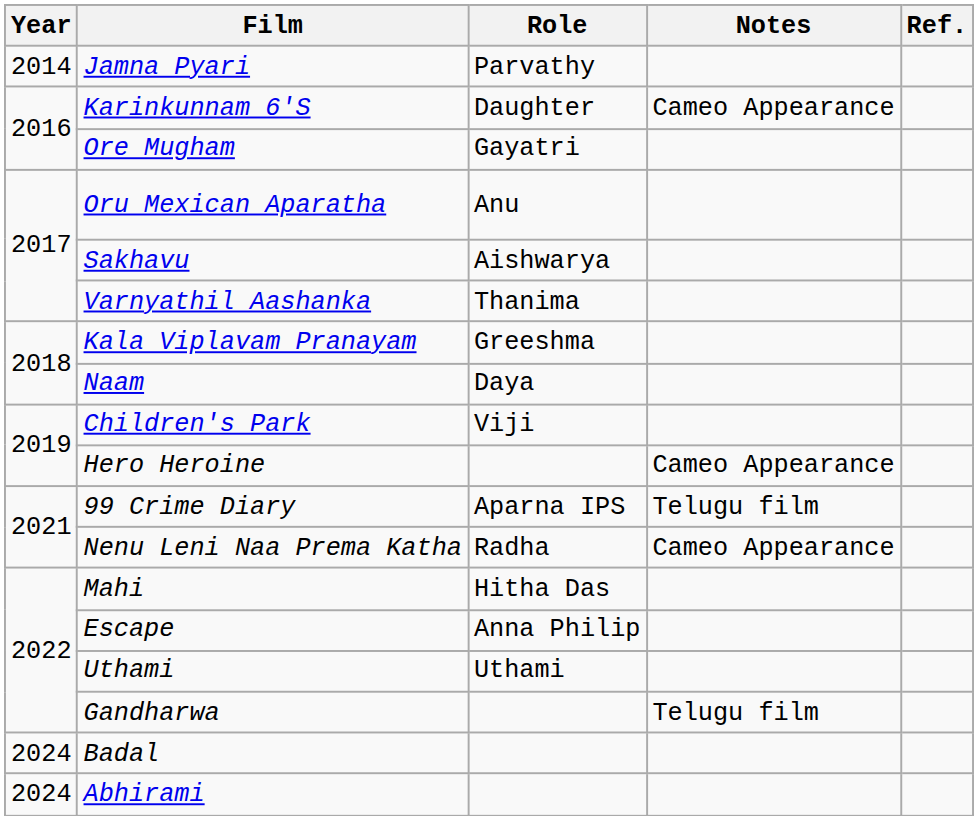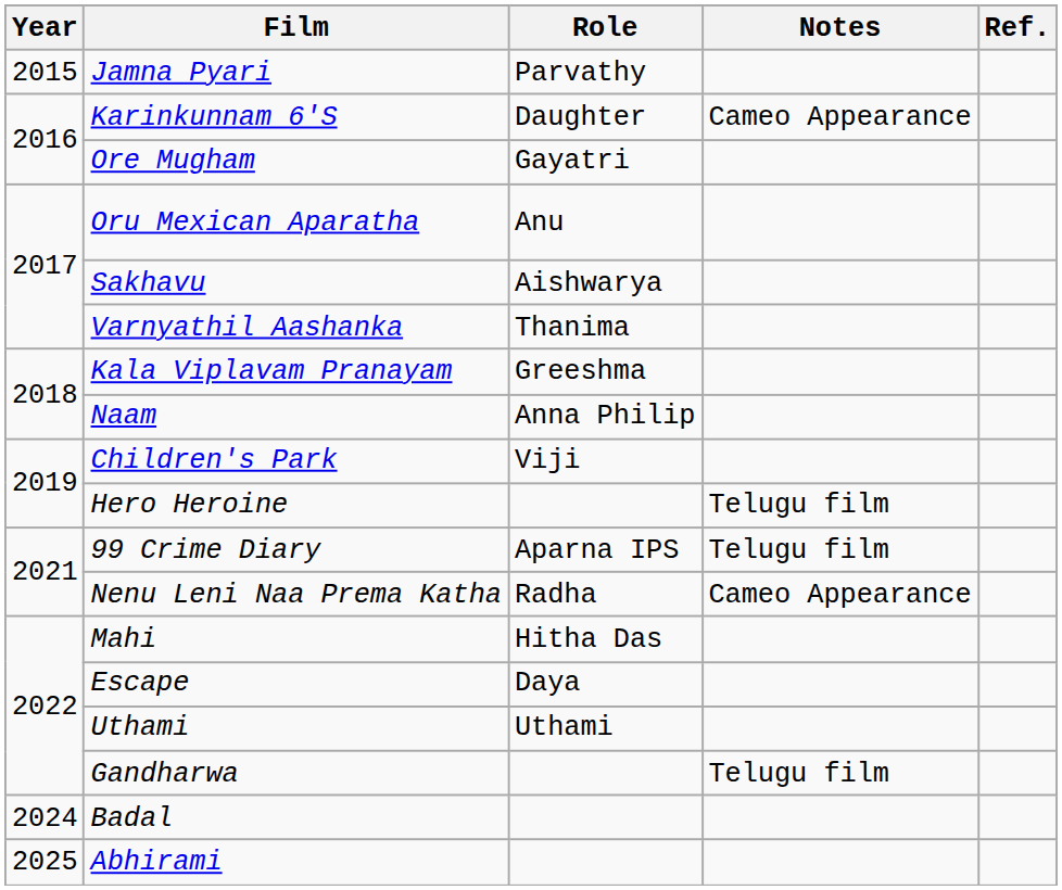Jamna Pyari | Year: 2014 -> 2015
Naam | Role: Daya -> Anna Philip
Hero Heroine | Notes: Cameo Appearance -> Telugu film
Escape | Role: Anna Philip -> Daya
Abhirami | Year: 2024 -> 2025
